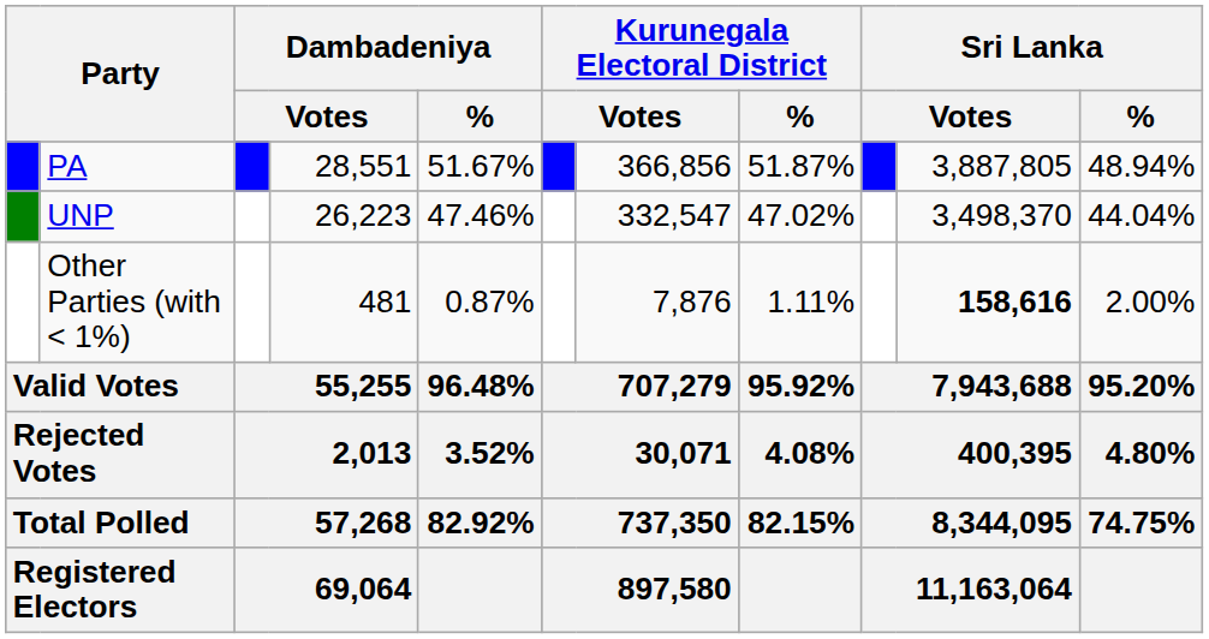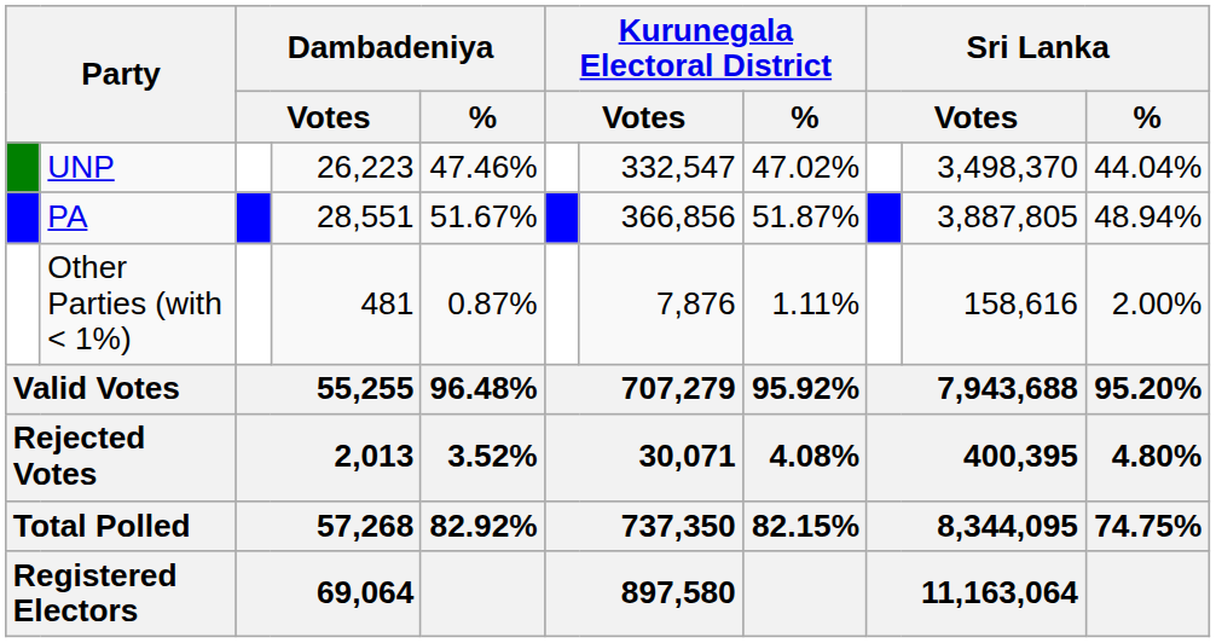rows swapped: PA <-> UNP
Other Parties (with < 1%) | column 10: bold -> normal
